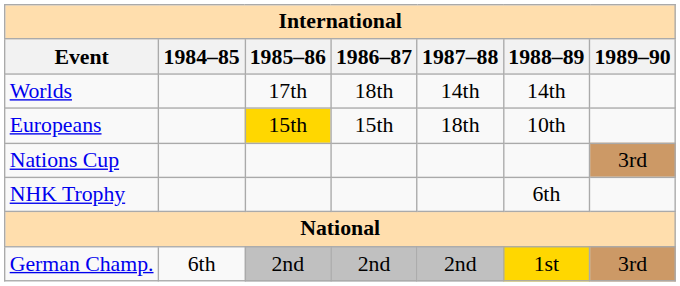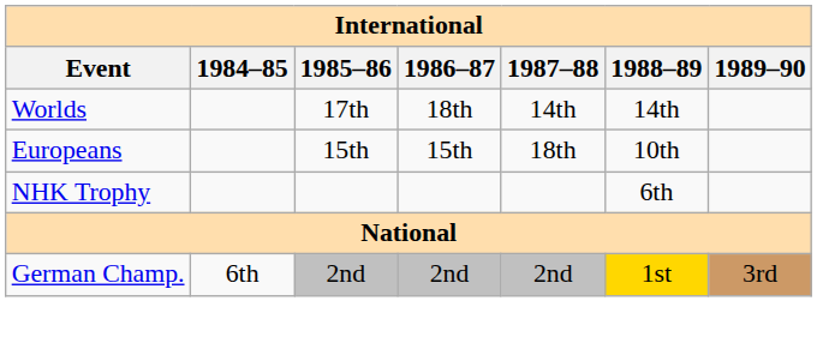Europeans | 1985–86: gold background -> no background
- row: Nations Cup | 3rd
